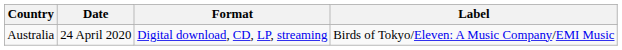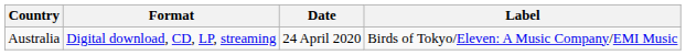columns swapped: Date <-> Format
